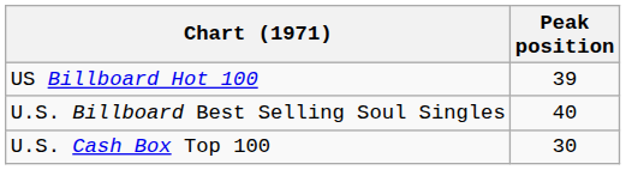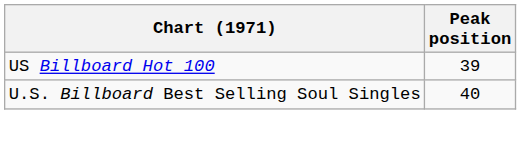- row: U.S. Cash Box Top 100 | 30
